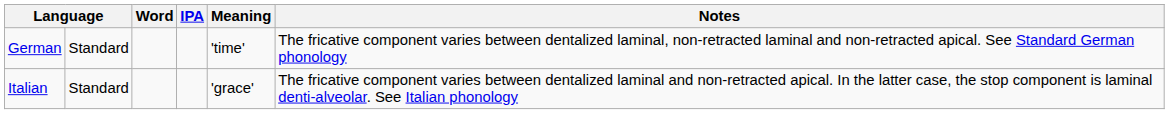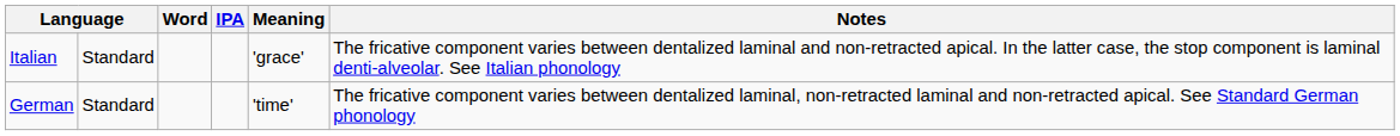rows swapped: German <-> Italian
